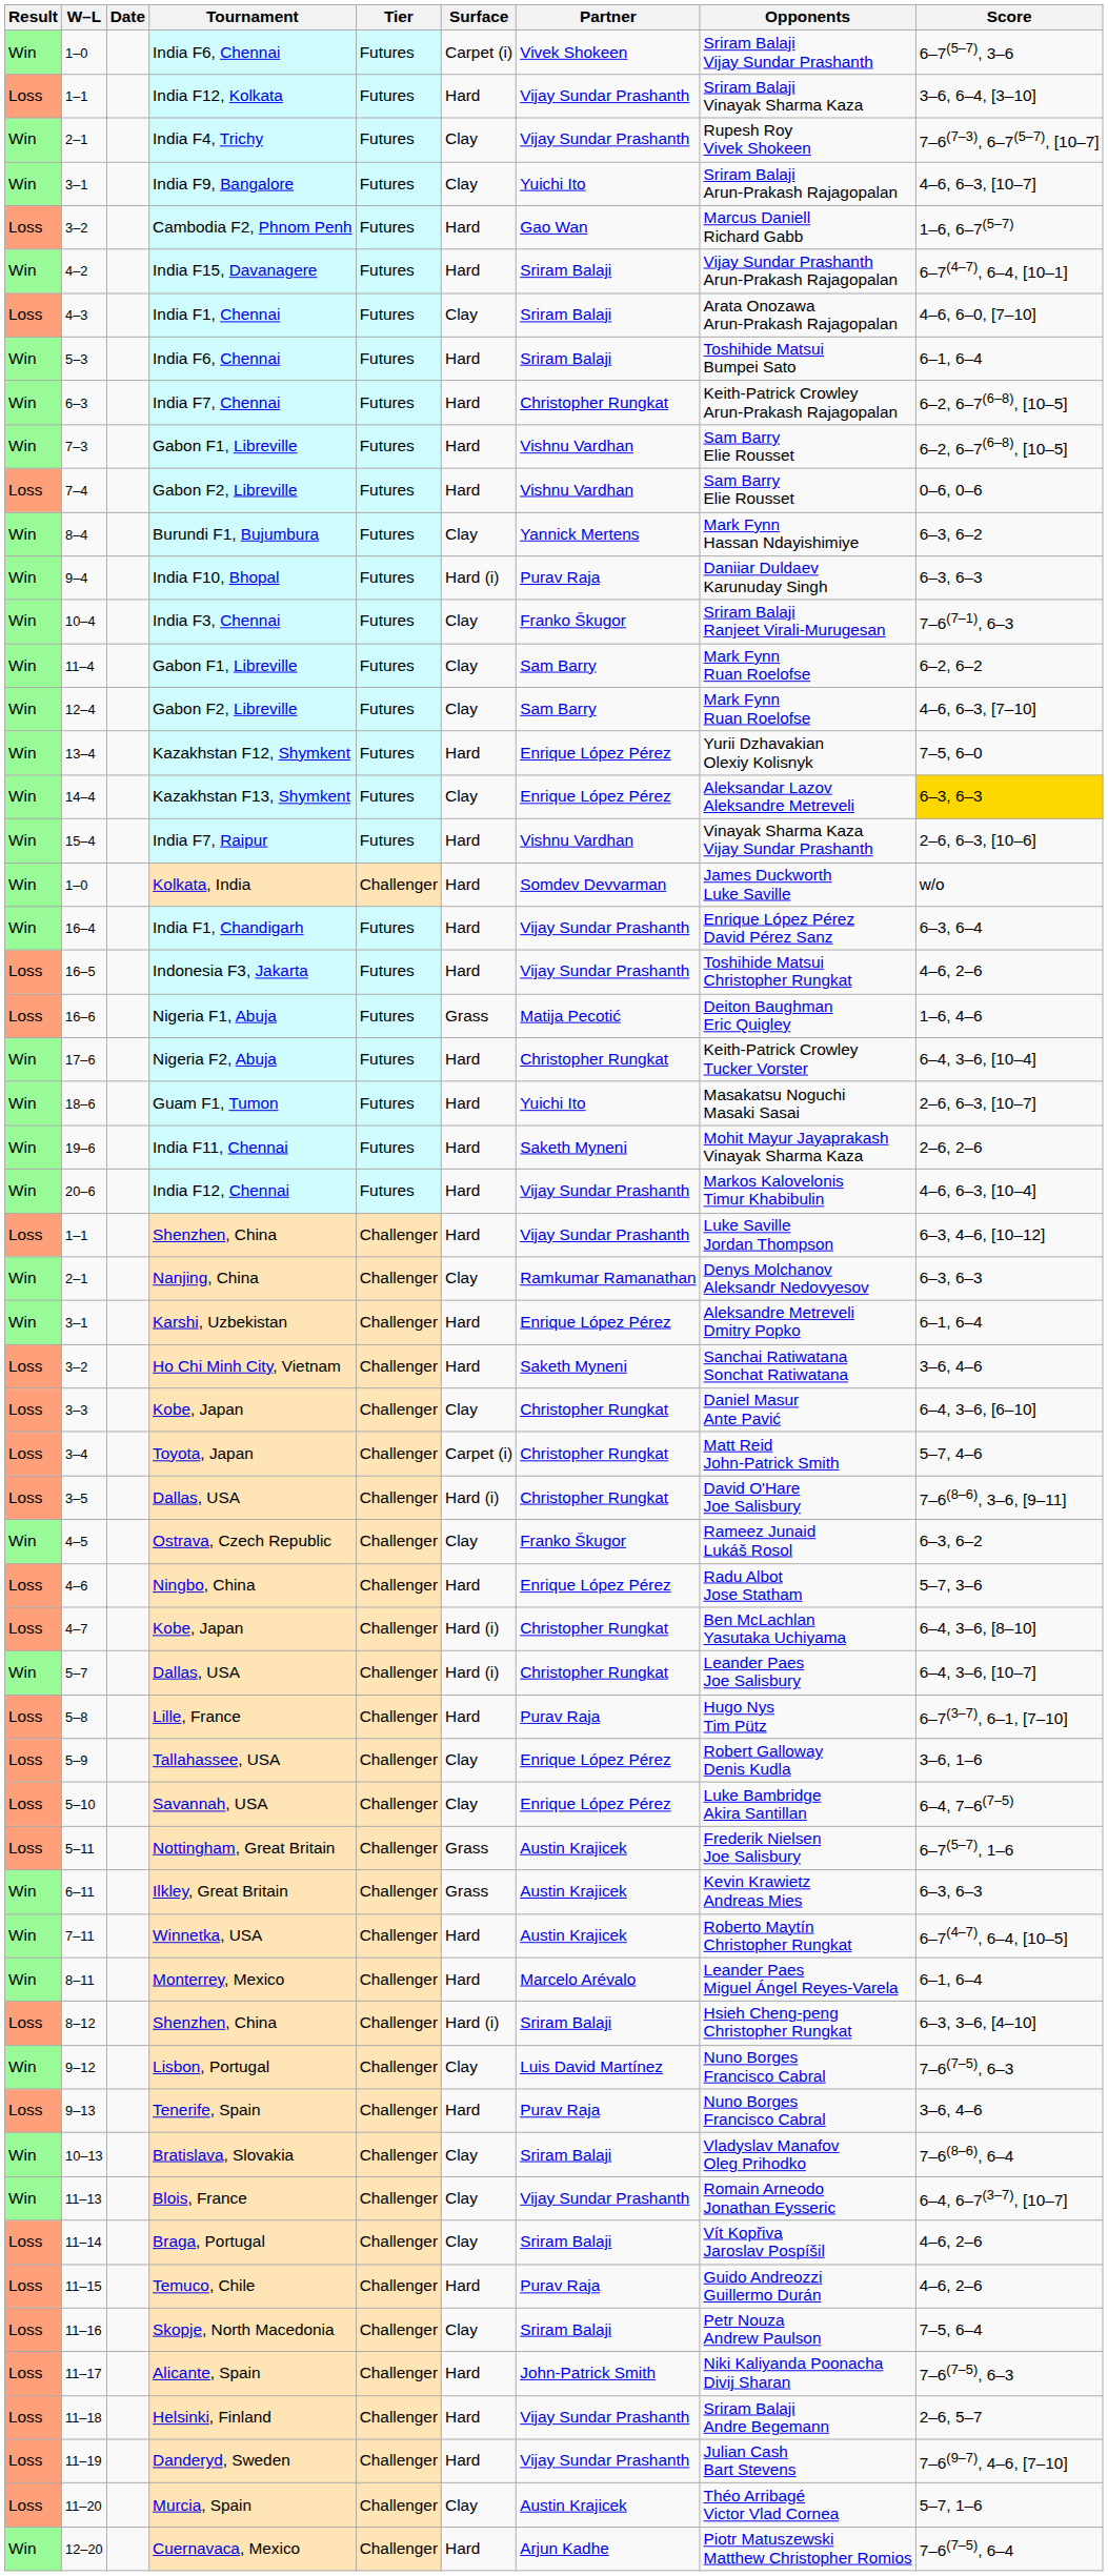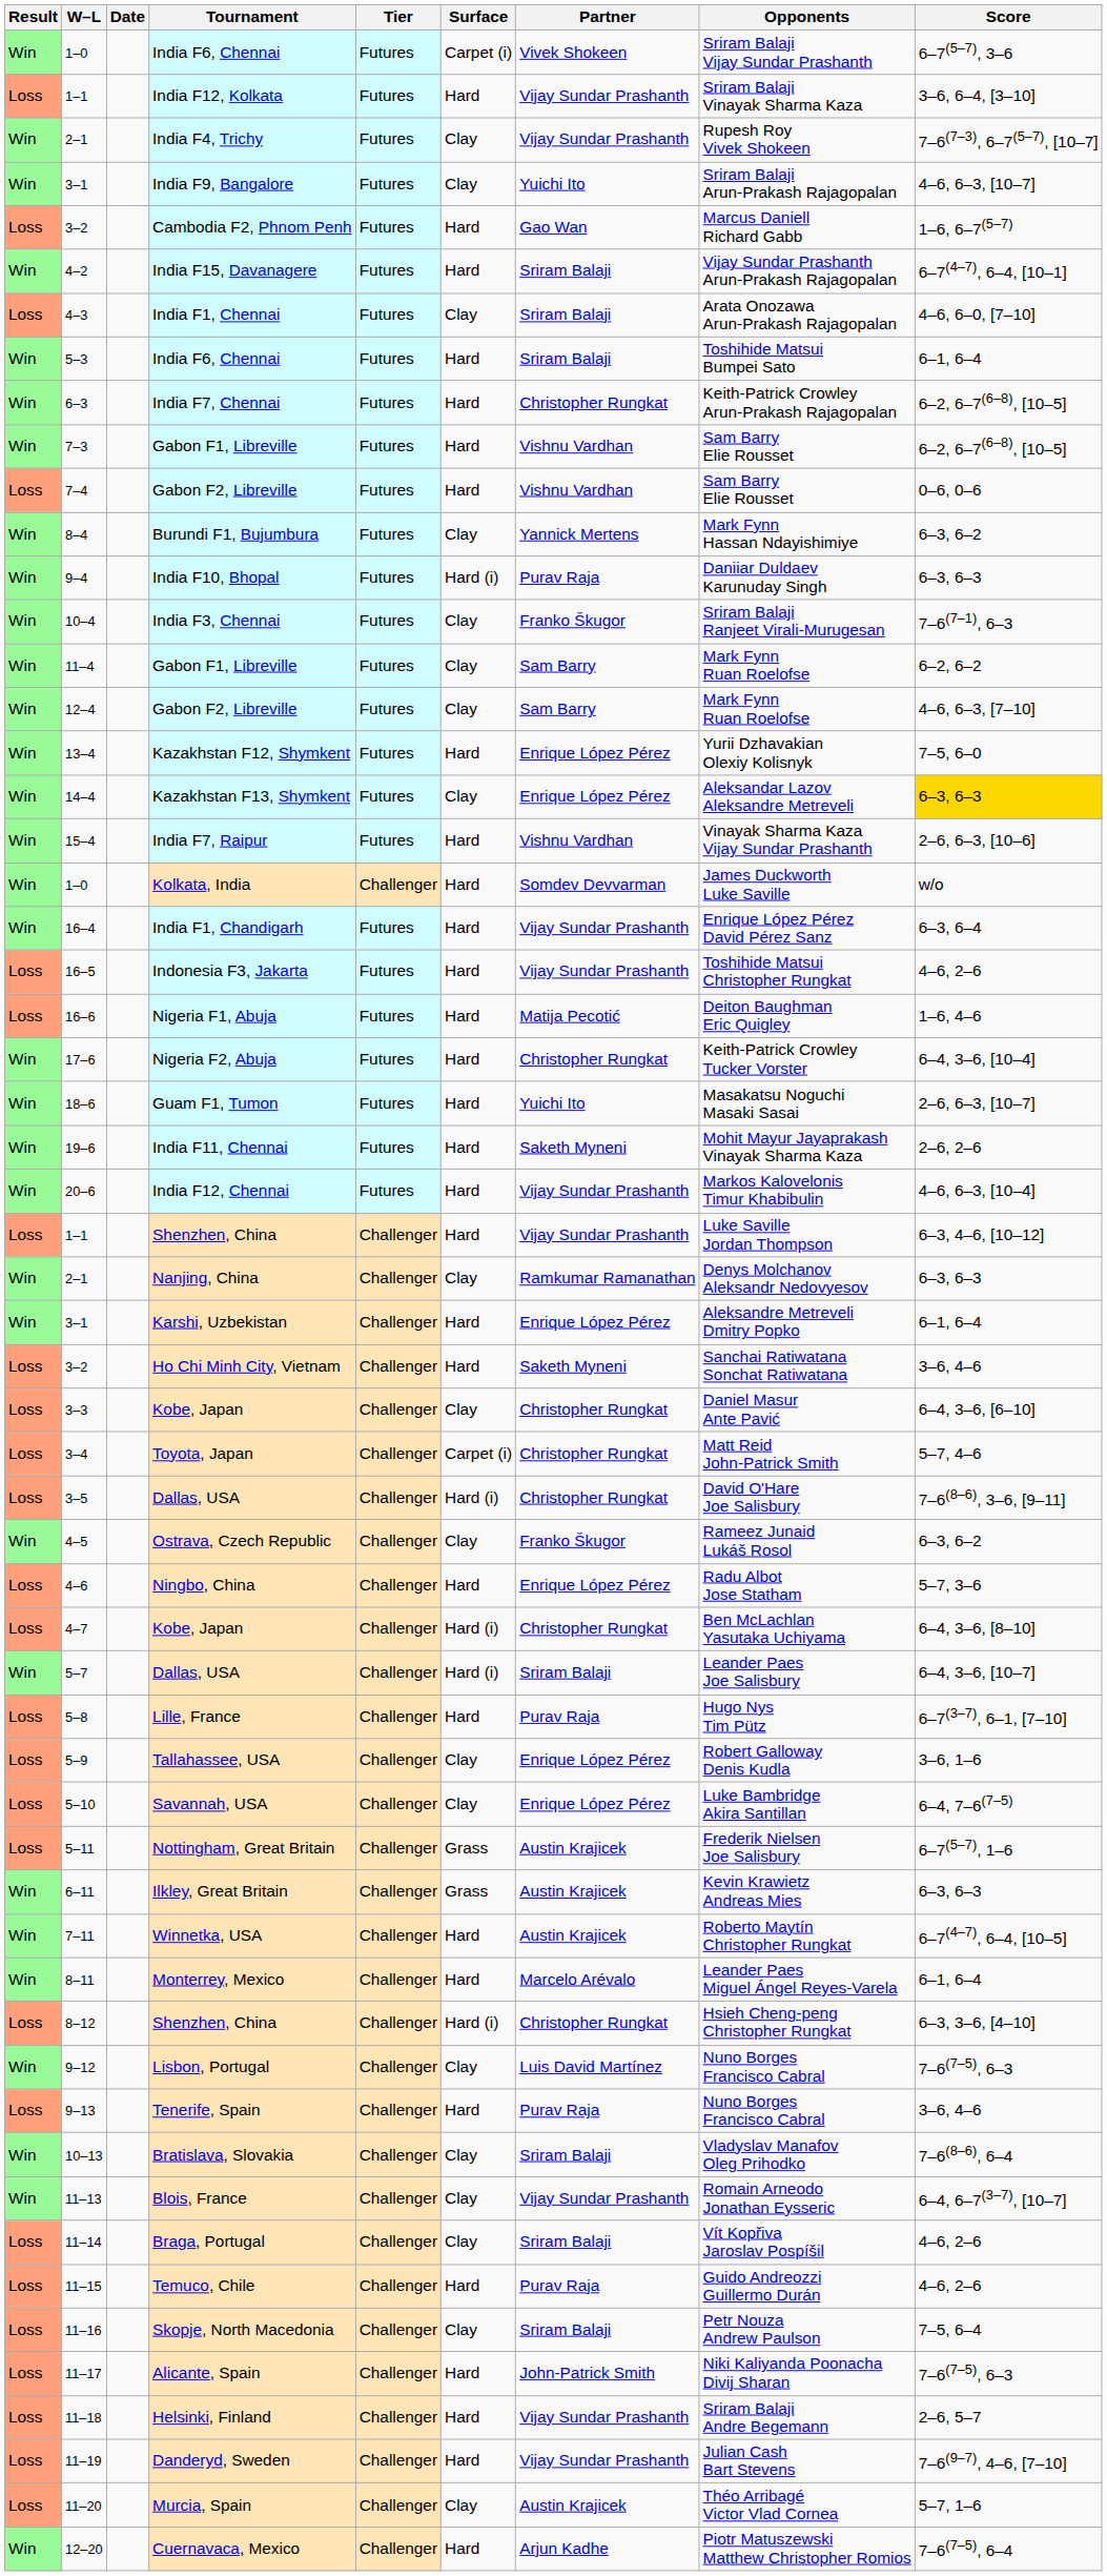16–6 | Surface: Grass -> Hard
5–7 | Partner: Christopher Rungkat -> Sriram Balaji
8–12 | Partner: Sriram Balaji -> Christopher Rungkat
